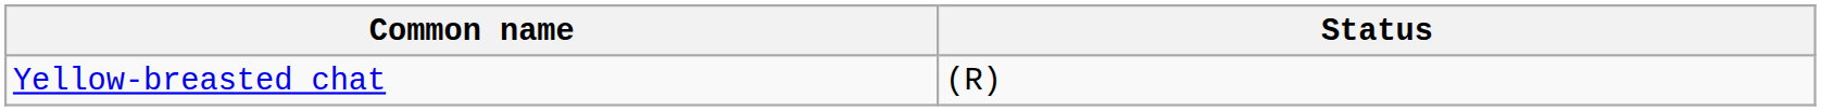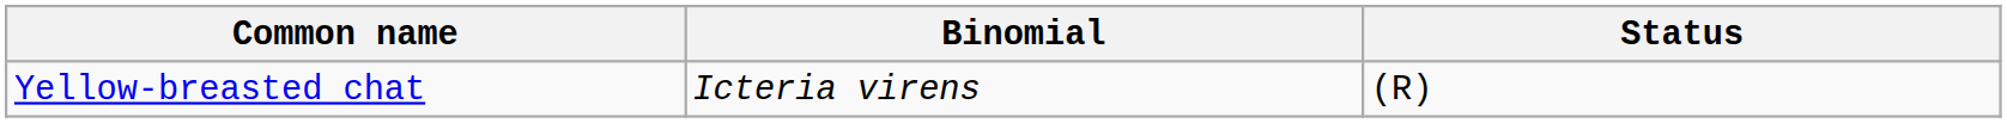+ column: Binomial | Icteria virens
